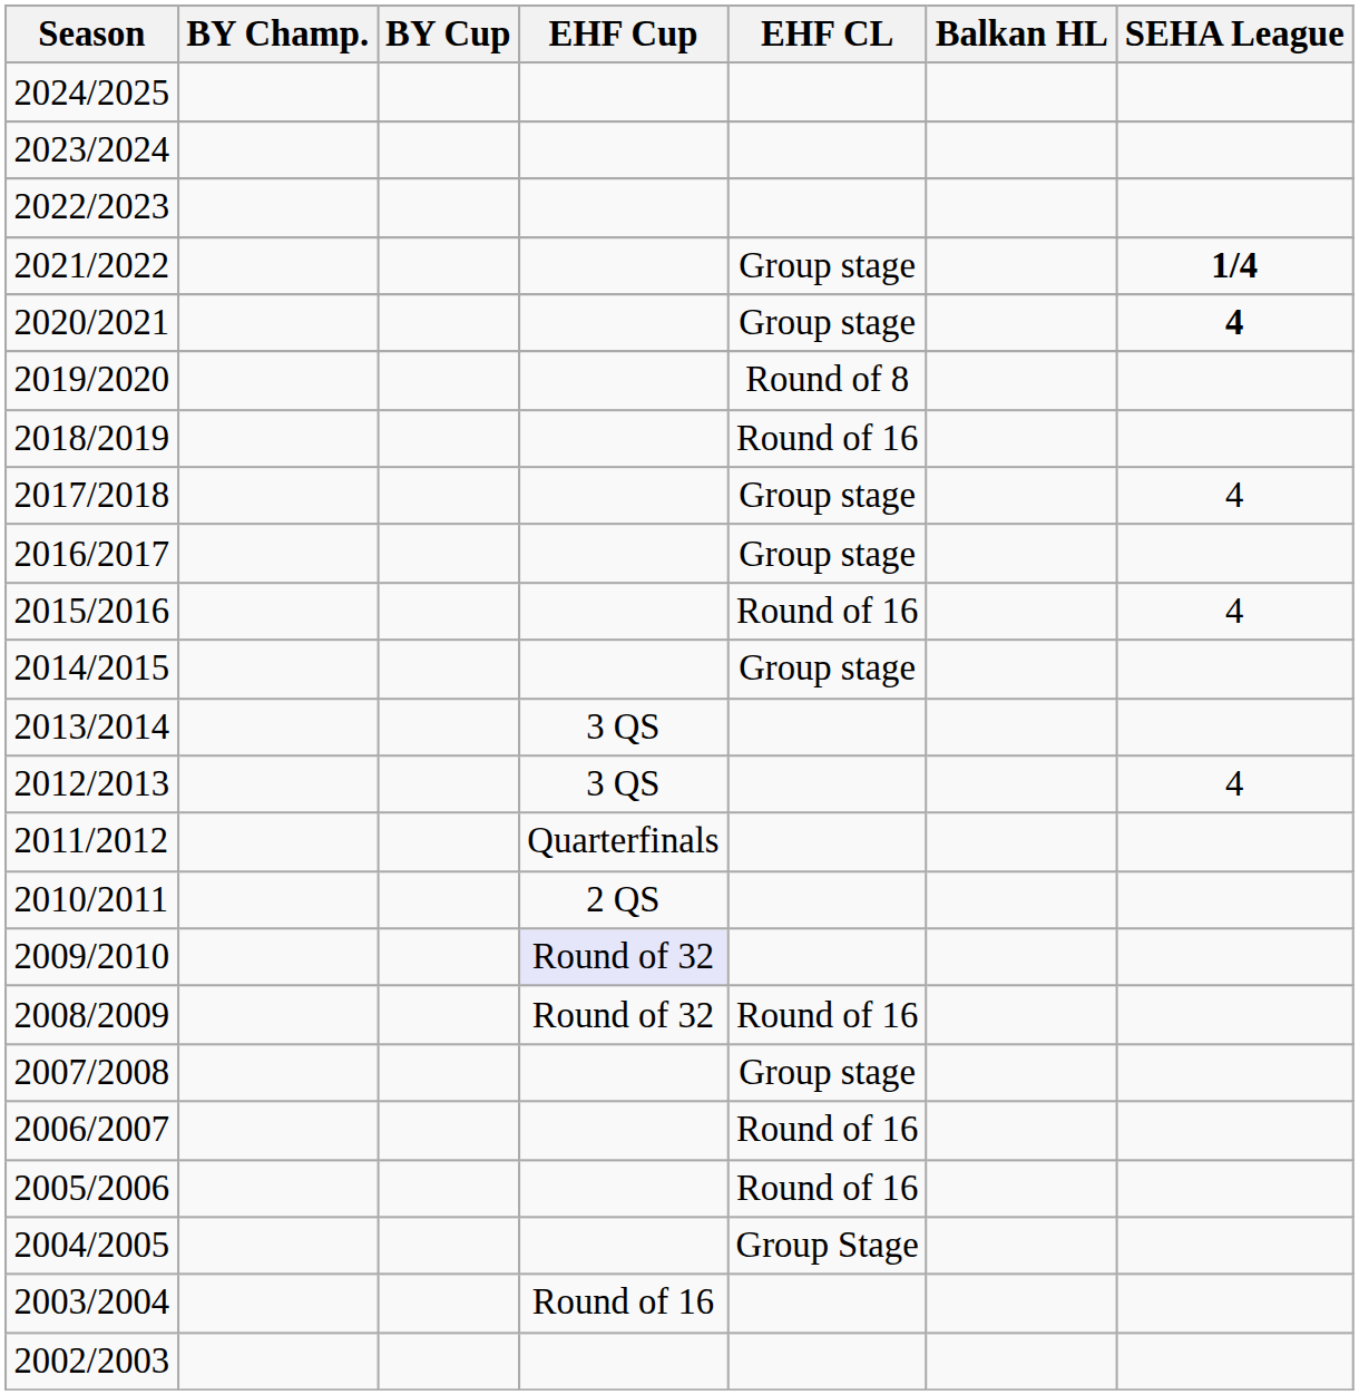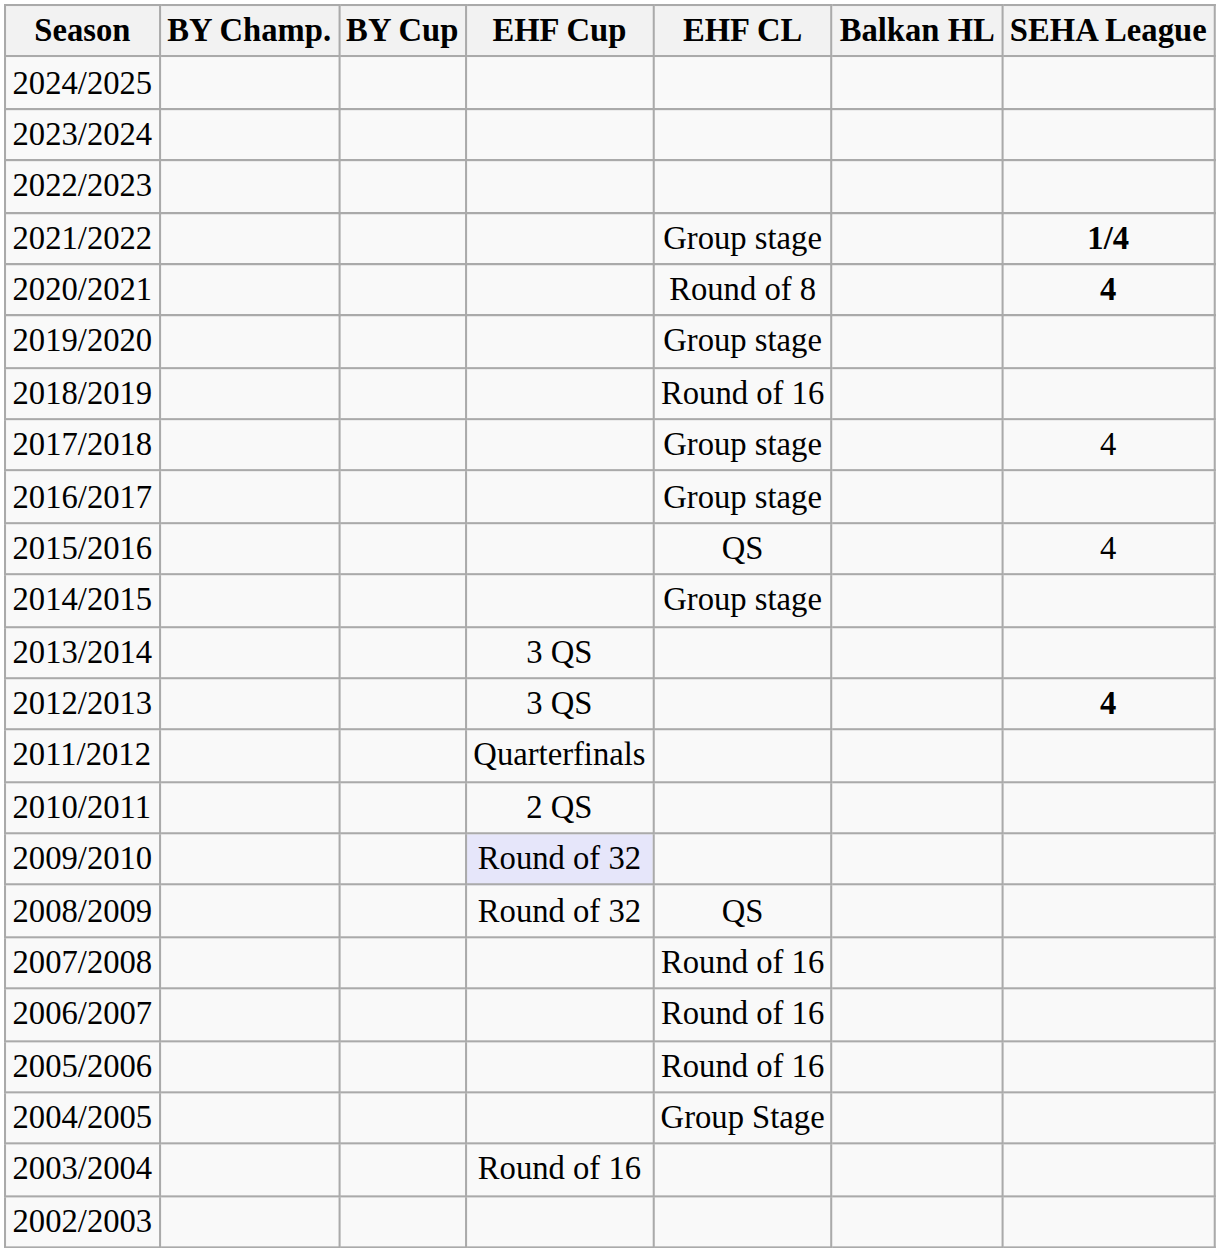2020/2021 | EHF CL: Group stage -> Round of 8
2019/2020 | EHF CL: Round of 8 -> Group stage
2015/2016 | EHF CL: Round of 16 -> QS
2012/2013 | SEHA League: normal -> bold
2008/2009 | EHF CL: Round of 16 -> QS
2007/2008 | EHF CL: Group stage -> Round of 16
